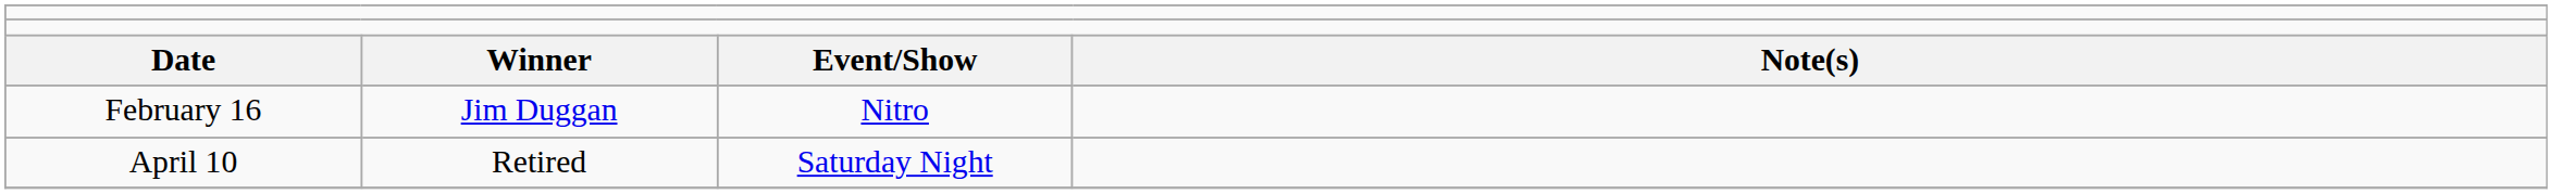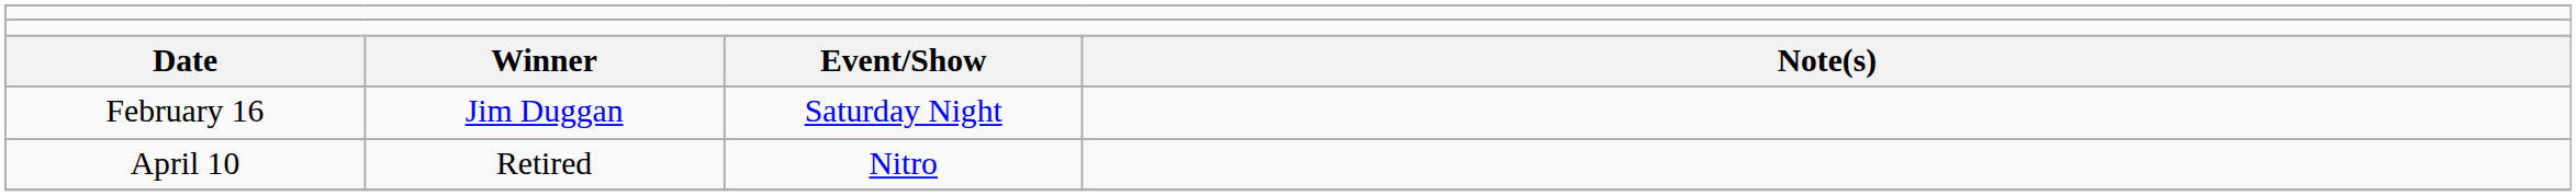February 16 | column 3: Nitro -> Saturday Night
April 10 | column 3: Saturday Night -> Nitro
